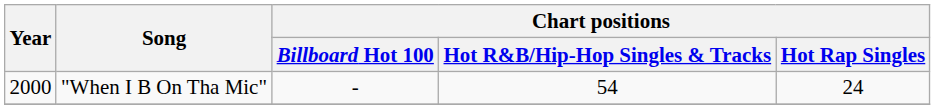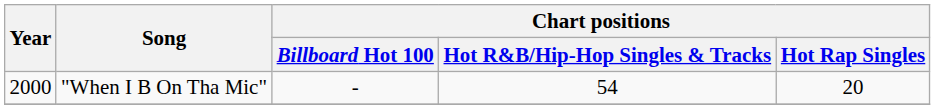"When I B On Tha Mic" | Chart positions / Hot Rap Singles: 24 -> 20
